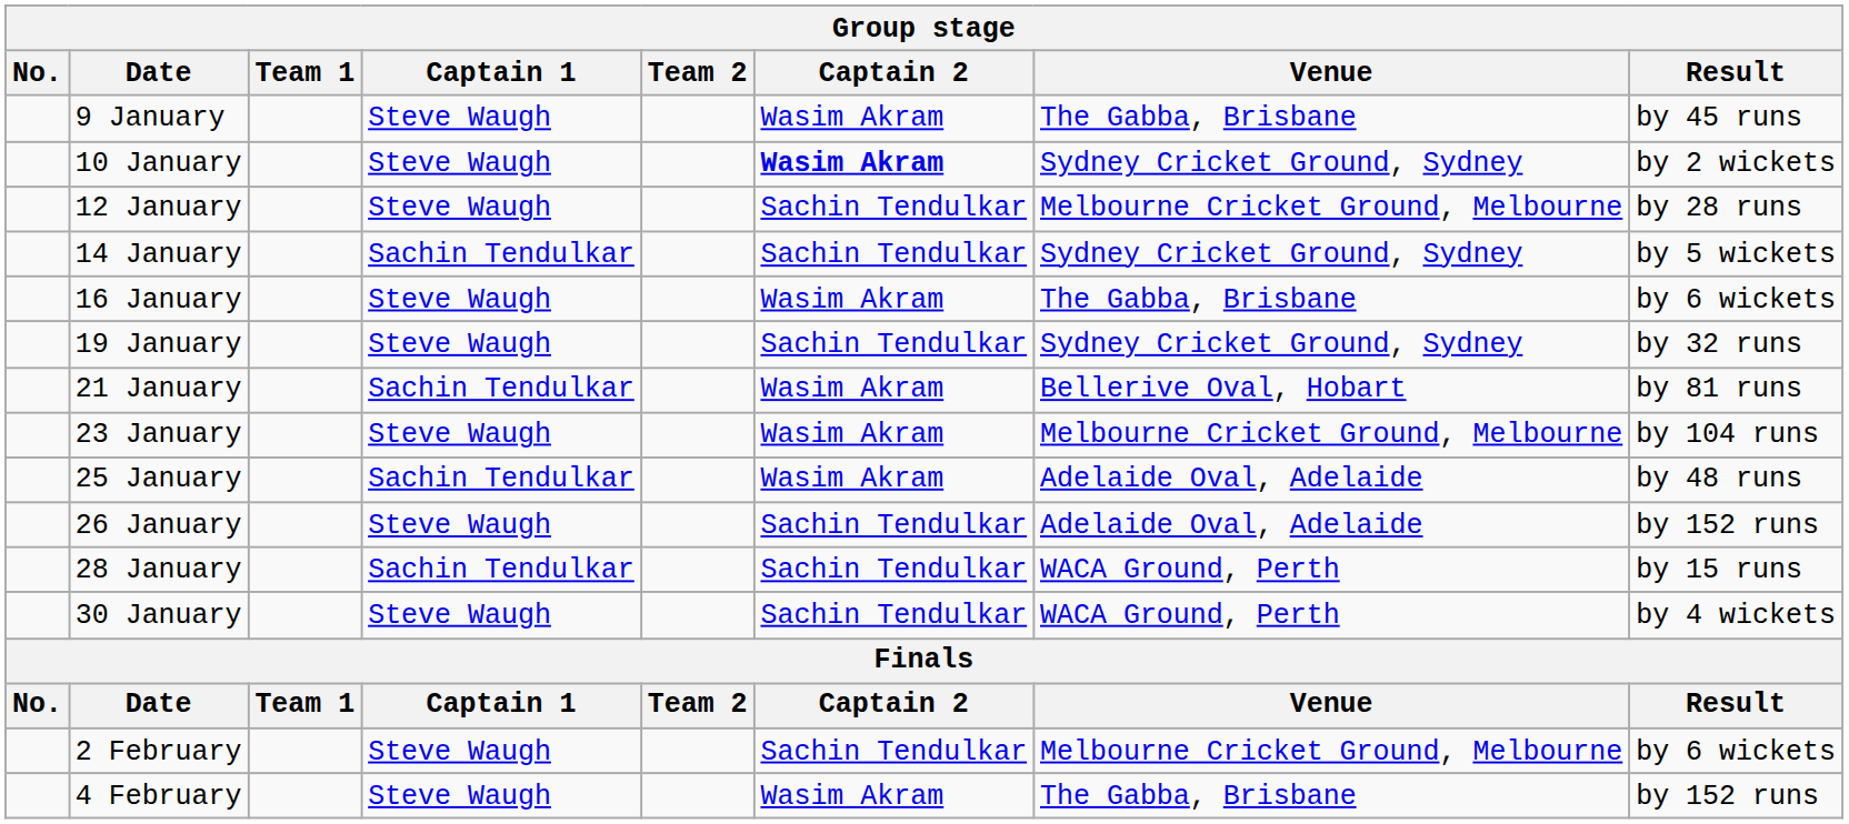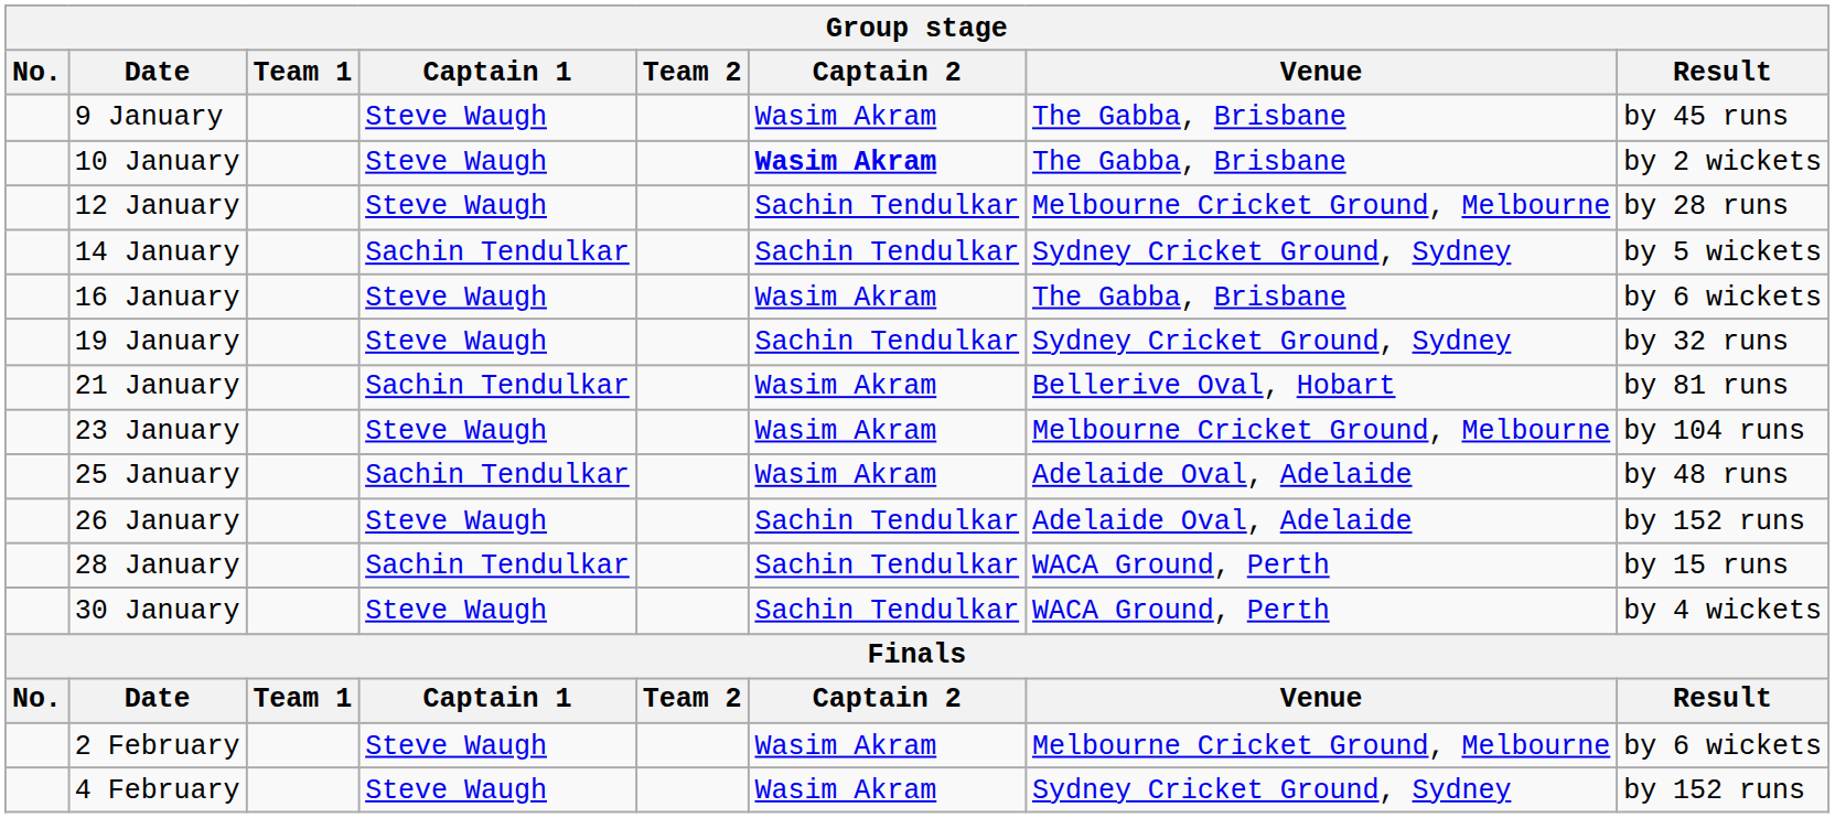10 January | Venue: Sydney Cricket Ground, Sydney -> The Gabba, Brisbane
2 February | Captain 2: Sachin Tendulkar -> Wasim Akram
4 February | Venue: The Gabba, Brisbane -> Sydney Cricket Ground, Sydney
